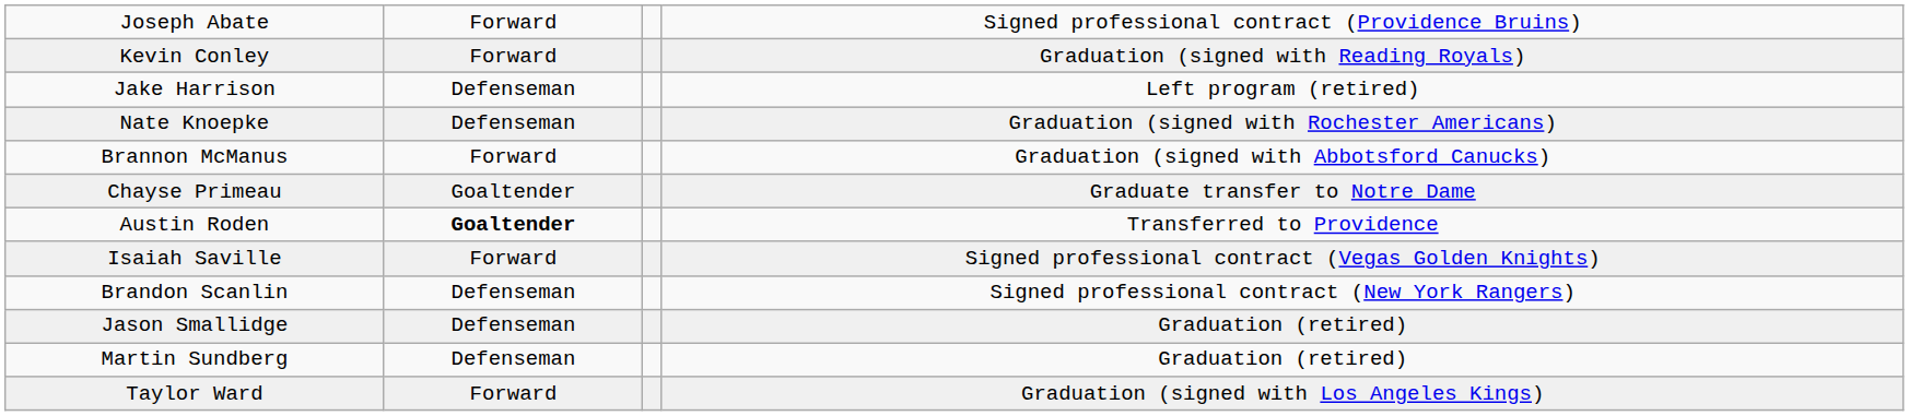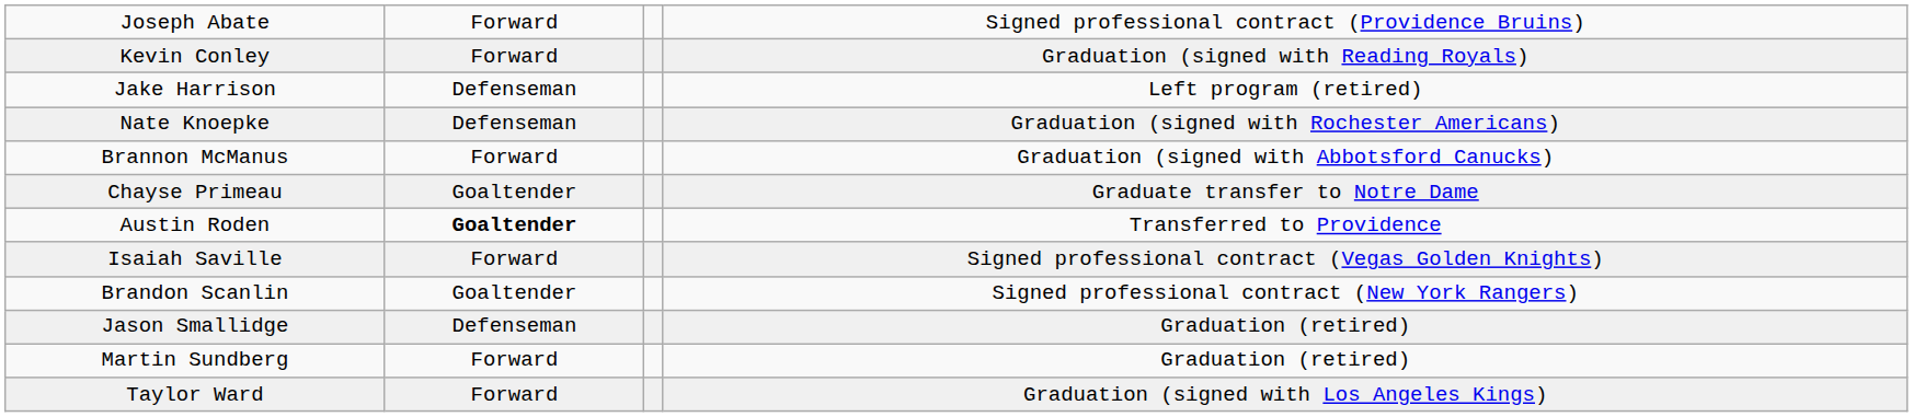Brandon Scanlin | column 2: Defenseman -> Goaltender
Martin Sundberg | column 2: Defenseman -> Forward
